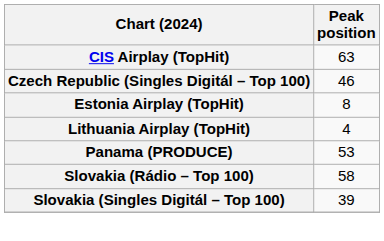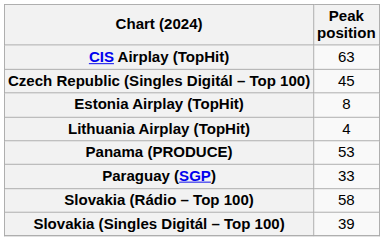Czech Republic (Singles Digitál – Top 100) | Peak position: 46 -> 45
+ row: Paraguay (SGP) | 33
